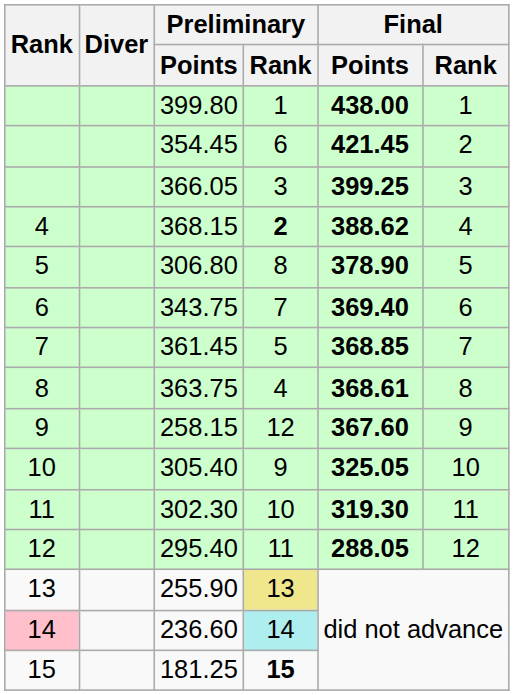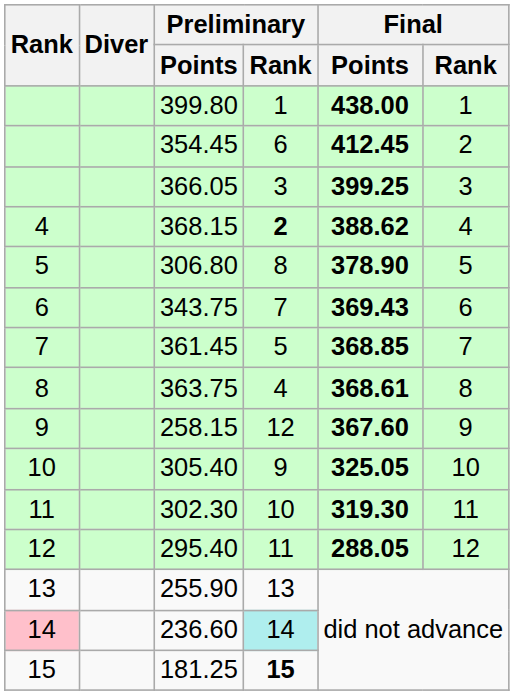354.45 | Final / Points: 421.45 -> 412.45
343.75 | Final / Points: 369.40 -> 369.43
255.90 | Preliminary / Rank: khaki background -> no background
